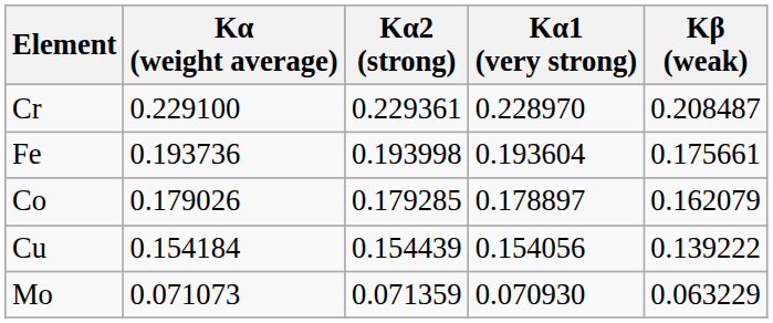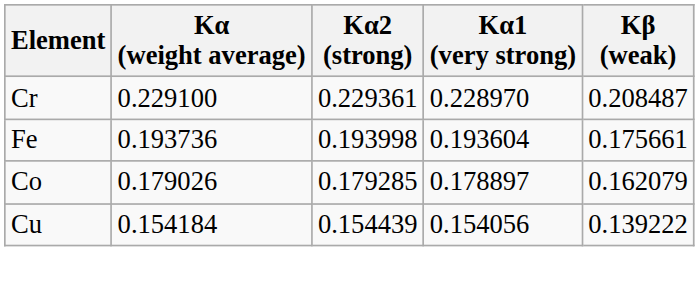- row: Mo | 0.071073 | 0.071359 | 0.070930 | 0.063229
